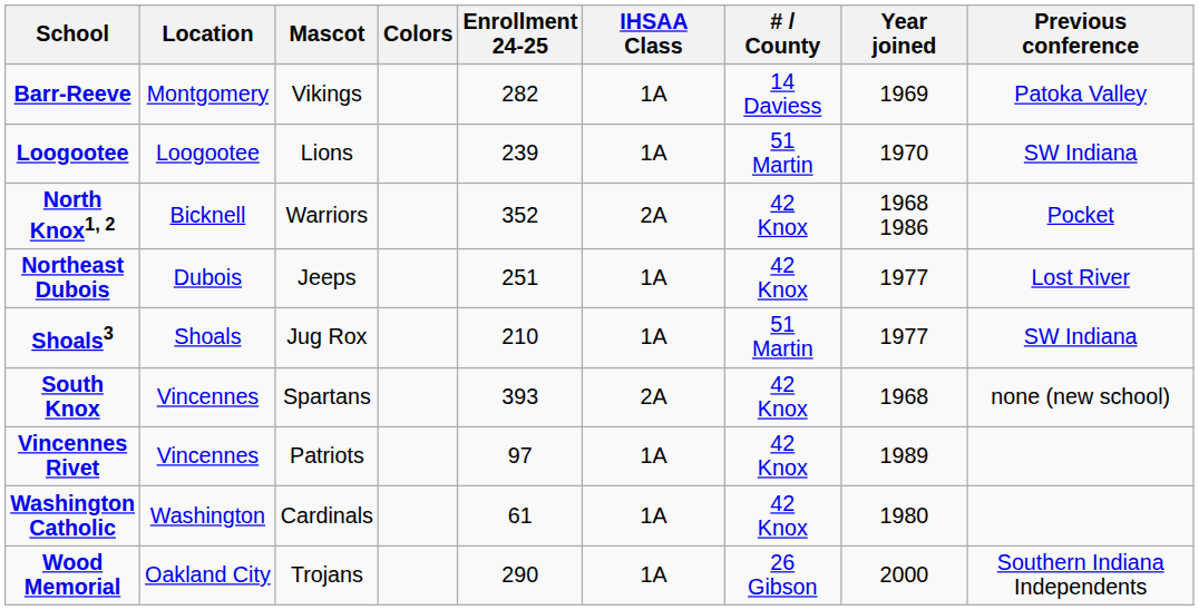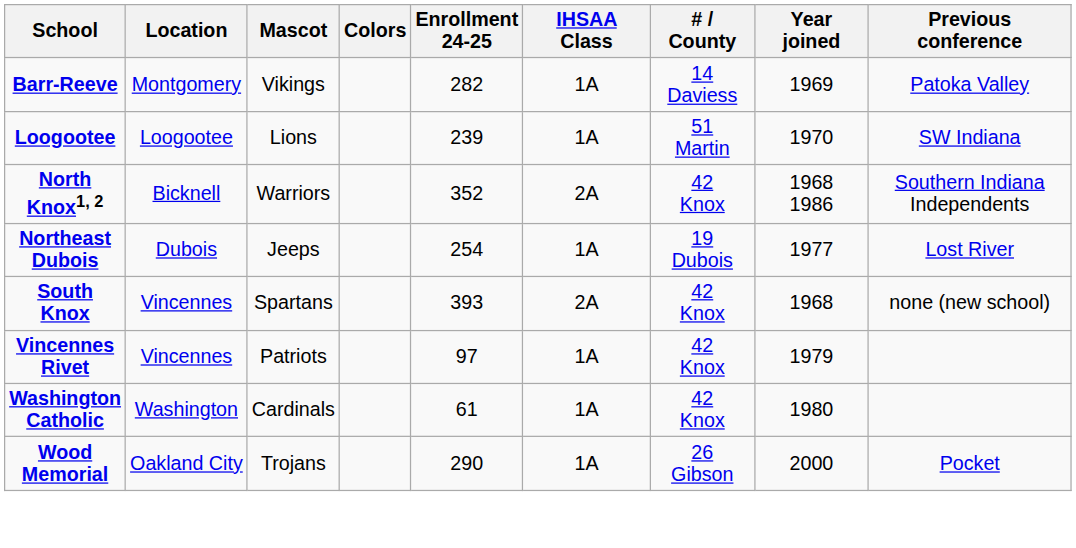North Knox1, 2 | Previous conference: Pocket -> Southern Indiana Independents
Northeast Dubois | Enrollment 24-25: 251 -> 254
Northeast Dubois | # / County: 42 Knox -> 19 Dubois
- row: Shoals3 | Shoals | Jug Rox | 210 | 1A | 51 Martin | 1977 | SW Indiana
Vincennes Rivet | Year joined: 1989 -> 1979
Wood Memorial | Previous conference: Southern Indiana Independents -> Pocket
